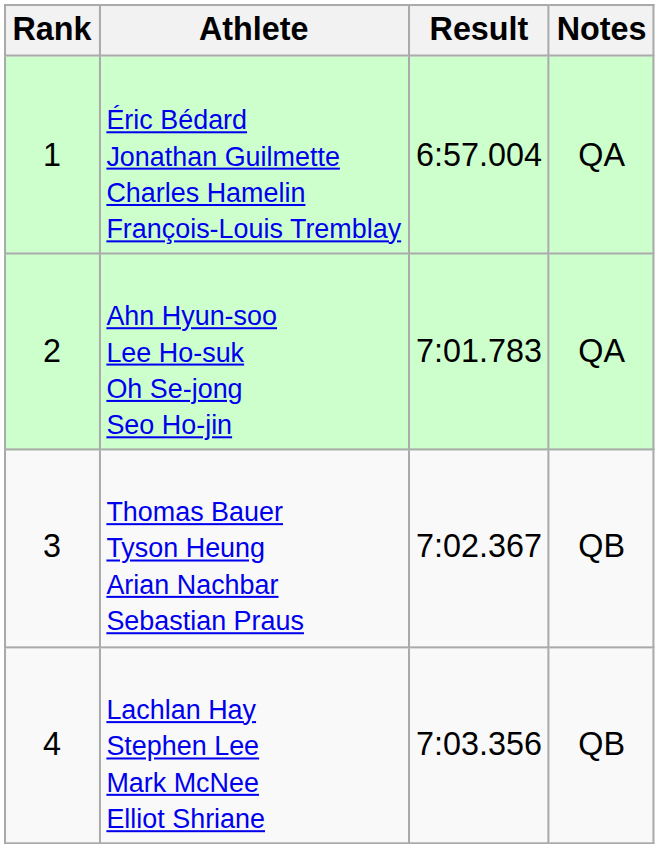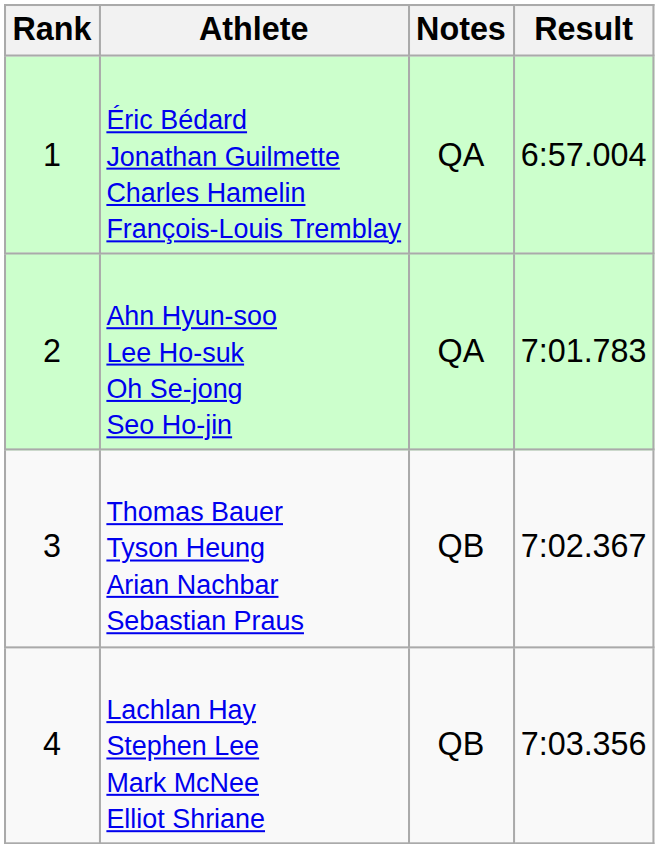columns swapped: Result <-> Notes
